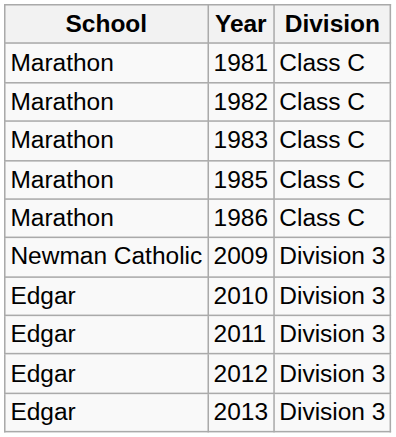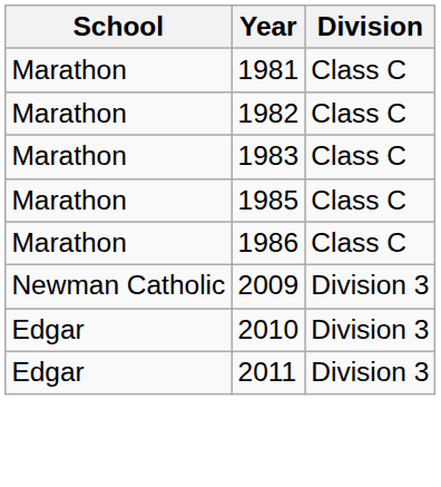- row: Edgar | 2012 | Division 3
- row: Edgar | 2013 | Division 3
